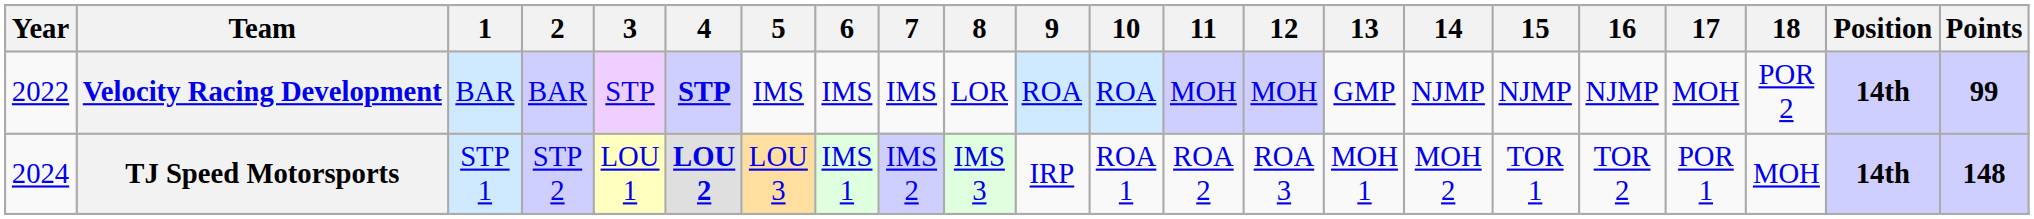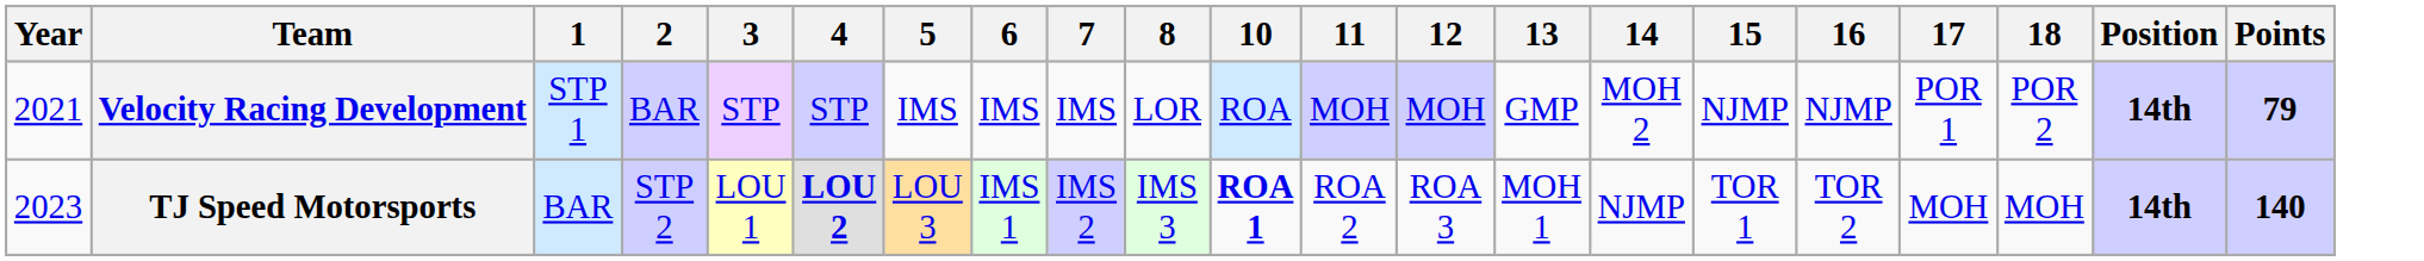- column: 9 | ROA | IRP
Velocity Racing Development | Year: 2022 -> 2021
Velocity Racing Development | 1: BAR -> STP 1
Velocity Racing Development | 4: bold -> normal
Velocity Racing Development | 14: NJMP -> MOH 2
Velocity Racing Development | 17: MOH -> POR 1
Velocity Racing Development | Points: 99 -> 79
TJ Speed Motorsports | Year: 2024 -> 2023
TJ Speed Motorsports | 1: STP 1 -> BAR
TJ Speed Motorsports | 10: normal -> bold
TJ Speed Motorsports | 14: MOH 2 -> NJMP
TJ Speed Motorsports | 17: POR 1 -> MOH
TJ Speed Motorsports | Points: 148 -> 140
